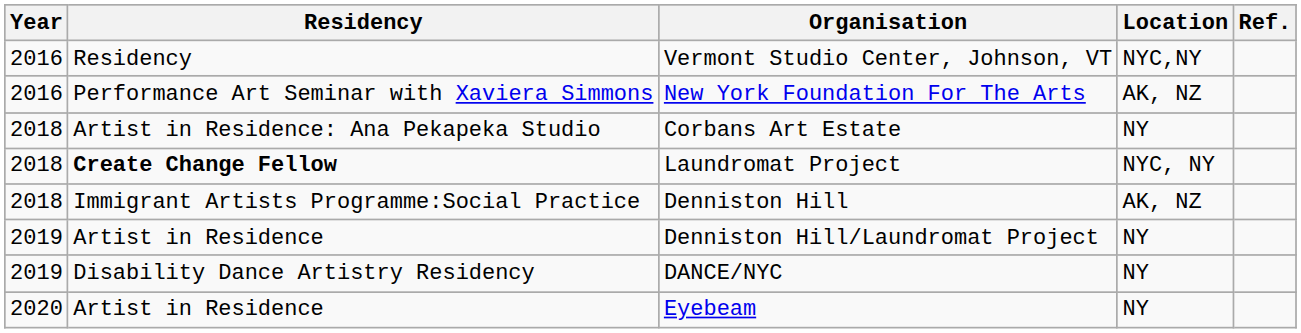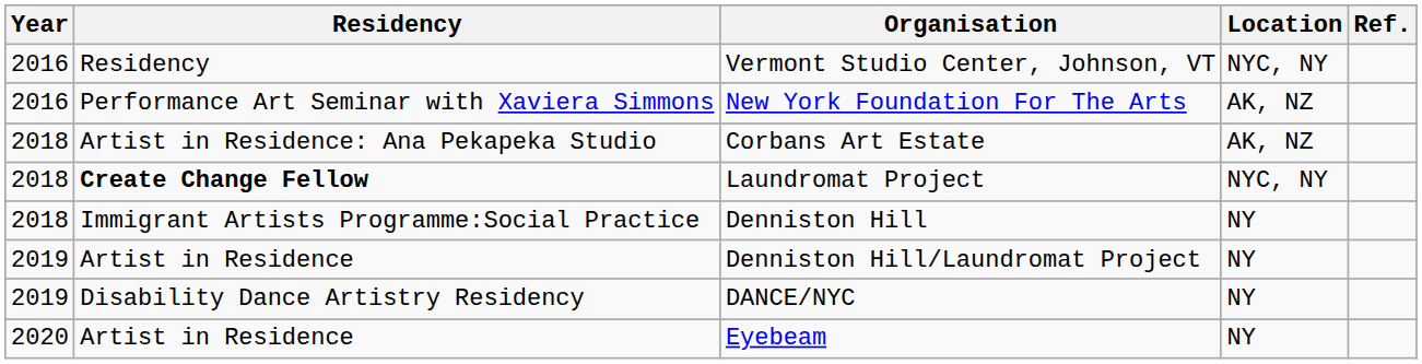Vermont Studio Center, Johnson, VT | Location: NYC,NY -> NYC, NY
Corbans Art Estate | Location: NY -> AK, NZ
Denniston Hill | Location: AK, NZ -> NY
